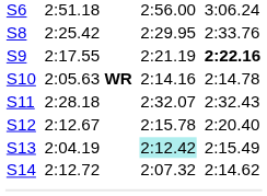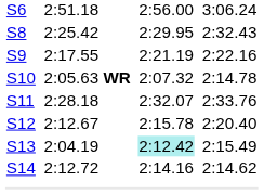S8 | column 7: 2:33.76 -> 2:32.43
S9 | column 7: bold -> normal
S10 | column 5: 2:14.16 -> 2:07.32
S11 | column 7: 2:32.43 -> 2:33.76
S14 | column 5: 2:07.32 -> 2:14.16
